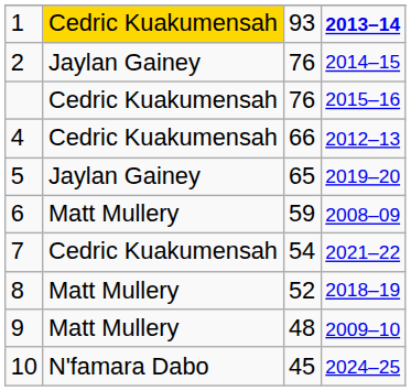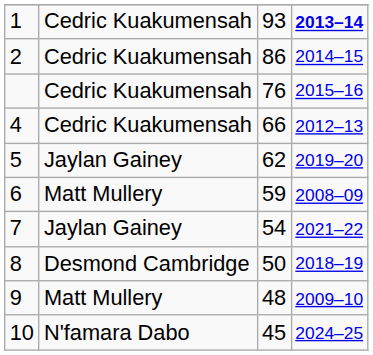1 | column 2: gold background -> no background
2 | column 2: Jaylan Gainey -> Cedric Kuakumensah
2 | column 3: 76 -> 86
5 | column 3: 65 -> 62
7 | column 2: Cedric Kuakumensah -> Jaylan Gainey
8 | column 2: Matt Mullery -> Desmond Cambridge
8 | column 3: 52 -> 50
